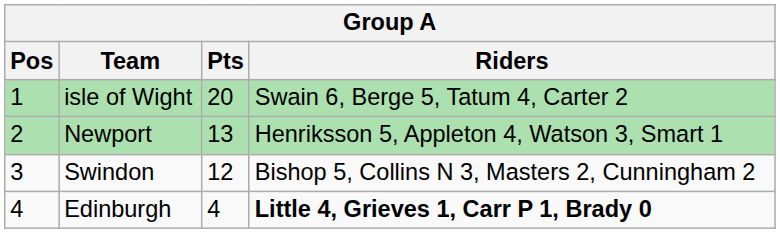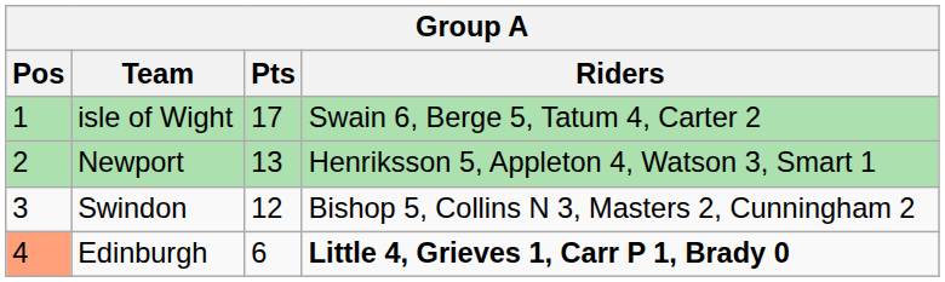isle of Wight | Pts: 20 -> 17
Edinburgh | Pos: no background -> lightsalmon background
Edinburgh | Pts: 4 -> 6
